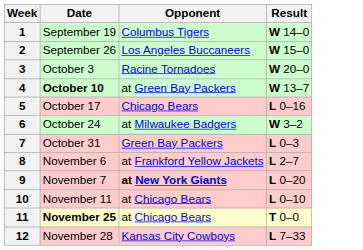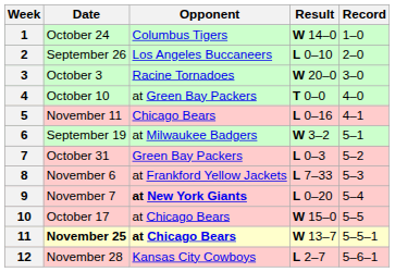+ column: Record | 1–0 | 2–0 | 3–0 | 4–0 | 4–1 | 5–1 | 5–2 | 5–3 | 5–4 | 5–5 | 5–5–1 | 5–6–1
1 | Date: September 19 -> October 24
2 | Result: W 15–0 -> L 0–10
4 | Date: bold -> normal
4 | Result: W 13–7 -> T 0–0
5 | Date: October 17 -> November 11
6 | Date: October 24 -> September 19
8 | Result: L 2–7 -> L 7–33
10 | Date: November 11 -> October 17
10 | Result: L 0–10 -> W 15–0
11 | Opponent: normal -> bold
11 | Result: T 0–0 -> W 13–7
12 | Result: L 7–33 -> L 2–7
